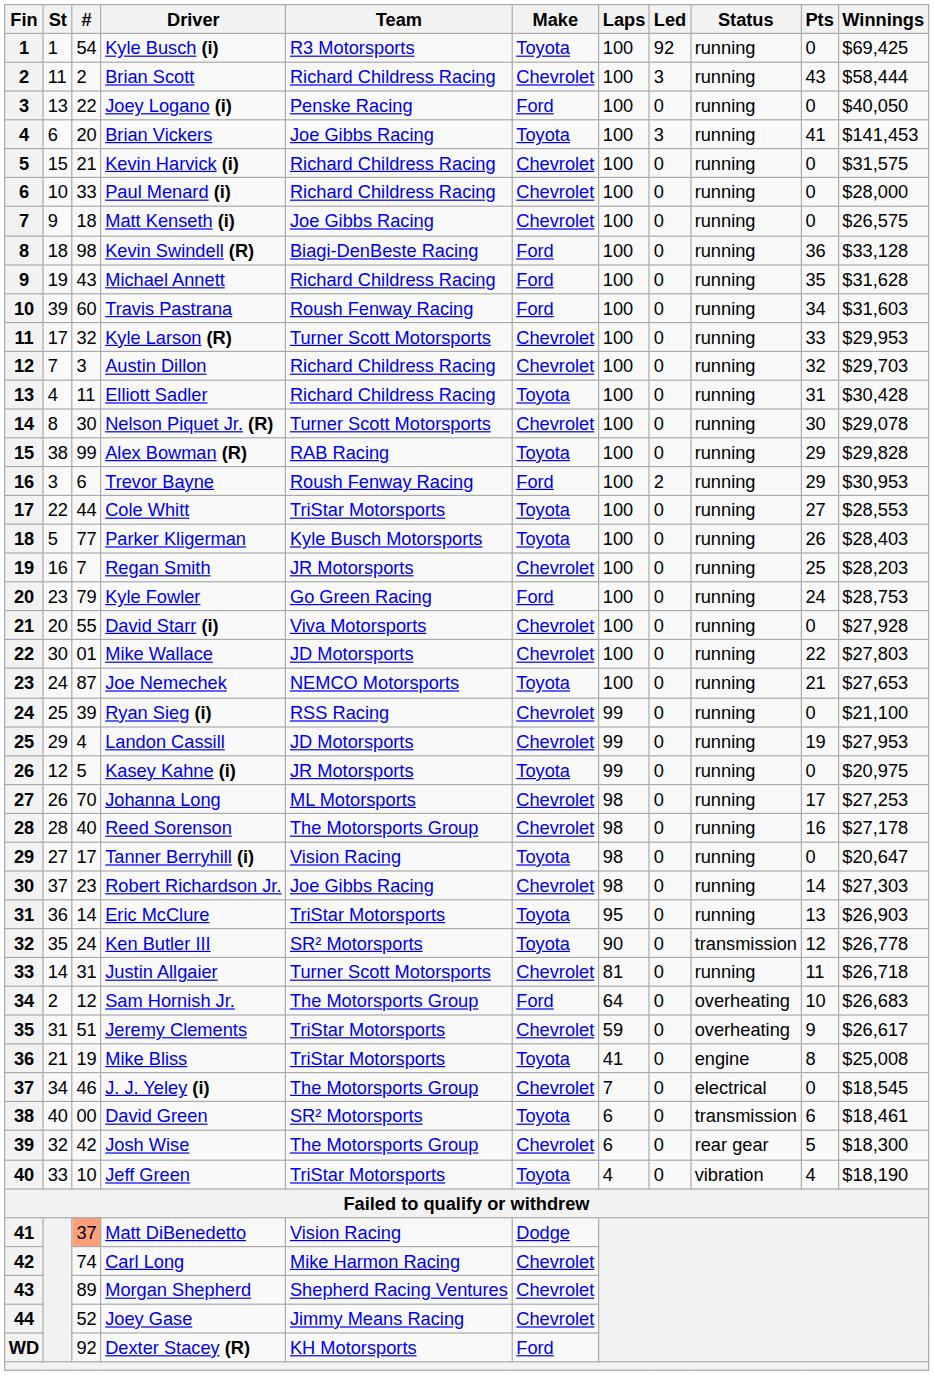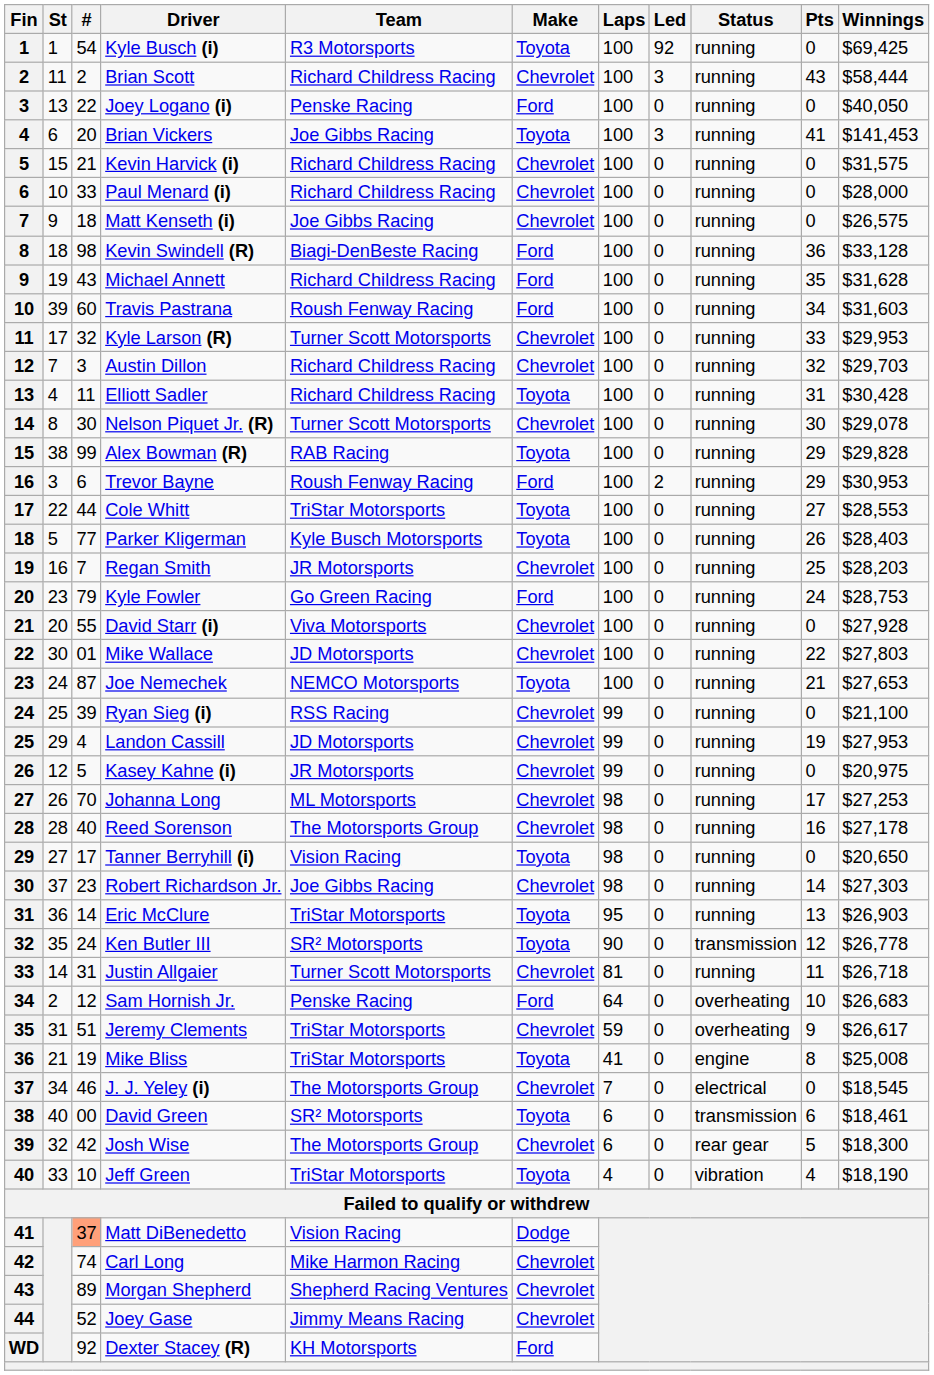Kasey Kahne (i) | Make: Toyota -> Chevrolet
Tanner Berryhill (i) | Winnings: $20,647 -> $20,650
Sam Hornish Jr. | Team: The Motorsports Group -> Penske Racing
